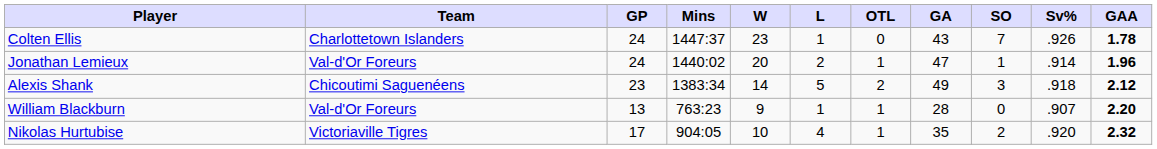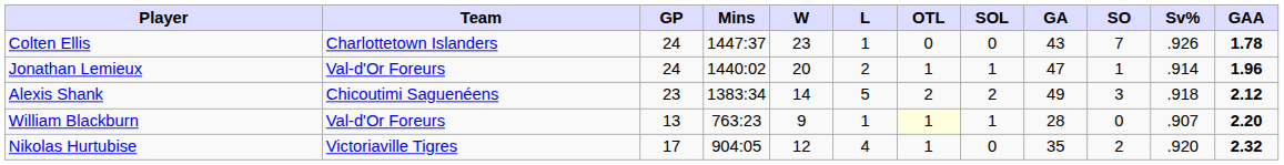+ column: SOL | 0 | 1 | 2 | 1 | 0
William Blackburn | OTL: no background -> lightyellow background
Nikolas Hurtubise | W: 10 -> 12
